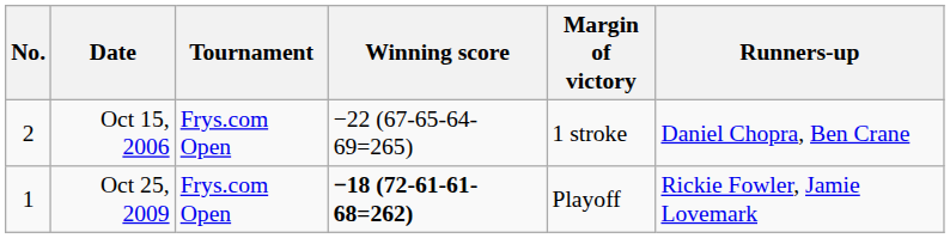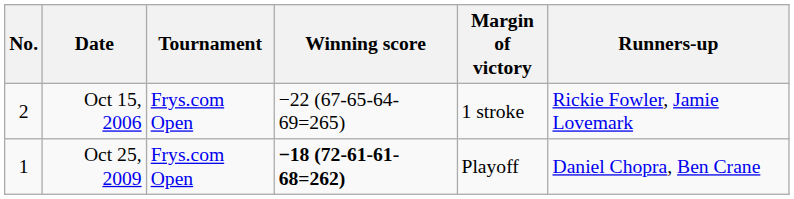Oct 15, 2006 | Runners-up: Daniel Chopra, Ben Crane -> Rickie Fowler, Jamie Lovemark
Oct 25, 2009 | Runners-up: Rickie Fowler, Jamie Lovemark -> Daniel Chopra, Ben Crane
